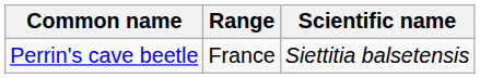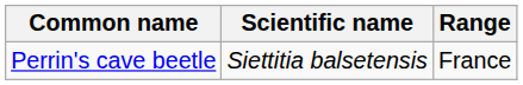columns swapped: Scientific name <-> Range
